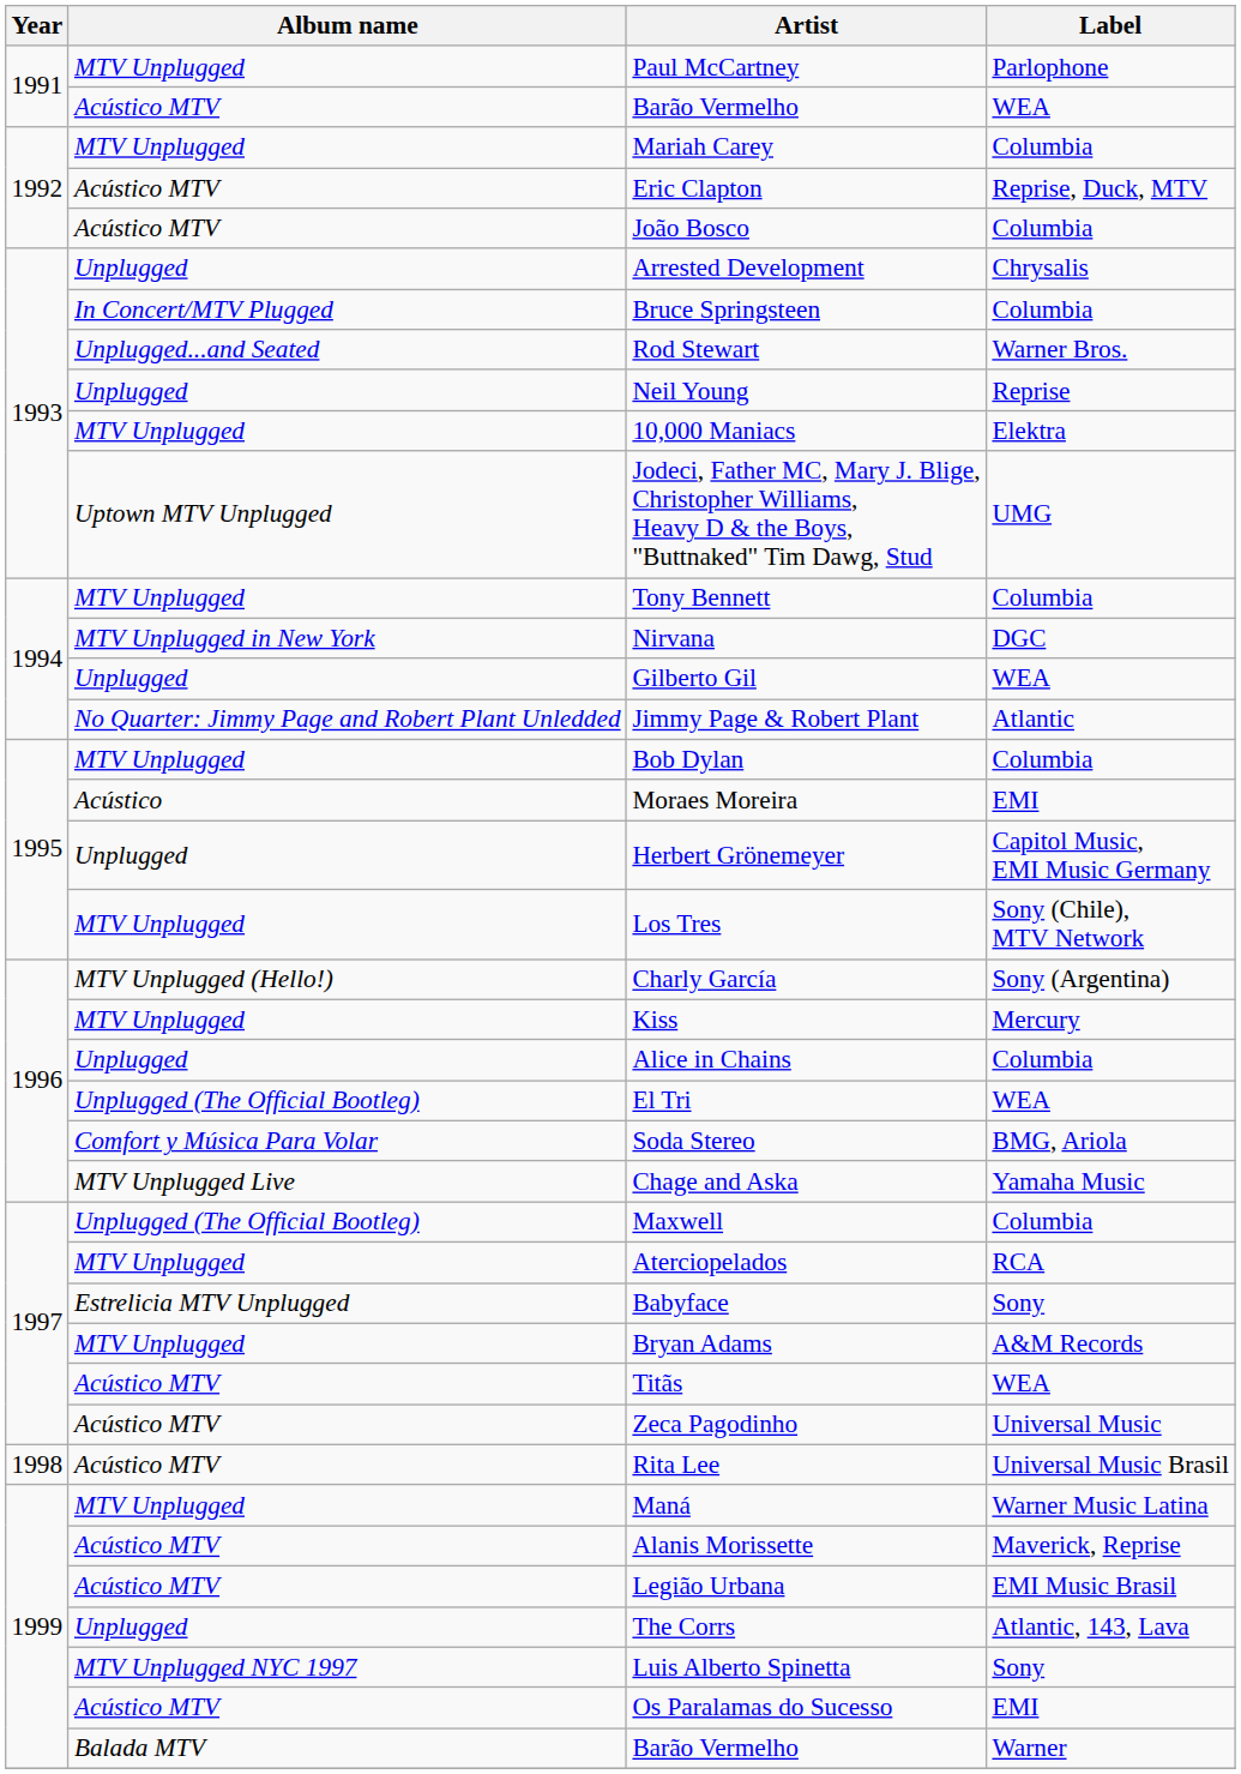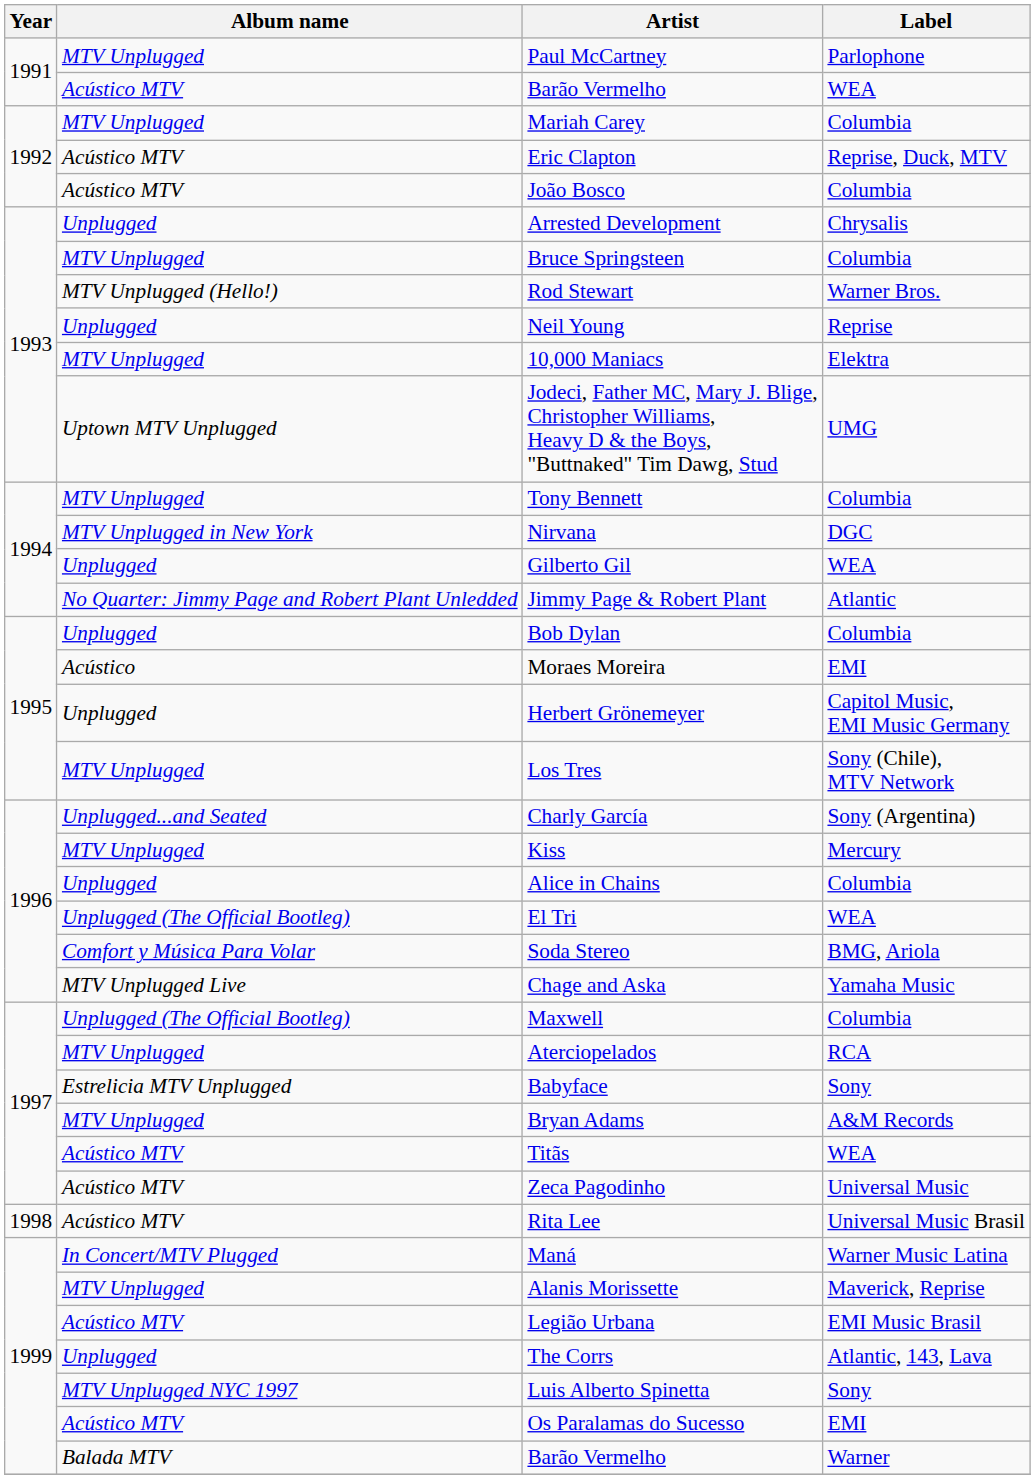Bruce Springsteen | Album name: In Concert/MTV Plugged -> MTV Unplugged
Rod Stewart | Album name: Unplugged...and Seated -> MTV Unplugged (Hello!)
Bob Dylan | Album name: MTV Unplugged -> Unplugged
Charly García | Album name: MTV Unplugged (Hello!) -> Unplugged...and Seated
Maná | Album name: MTV Unplugged -> In Concert/MTV Plugged
Alanis Morissette | Album name: Acústico MTV -> MTV Unplugged
